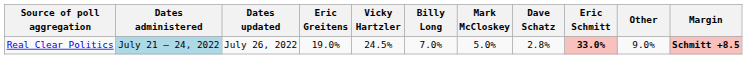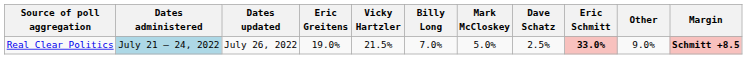Real Clear Politics | Vicky Hartzler: 24.5% -> 21.5%
Real Clear Politics | Dave Schatz: 2.8% -> 2.5%
